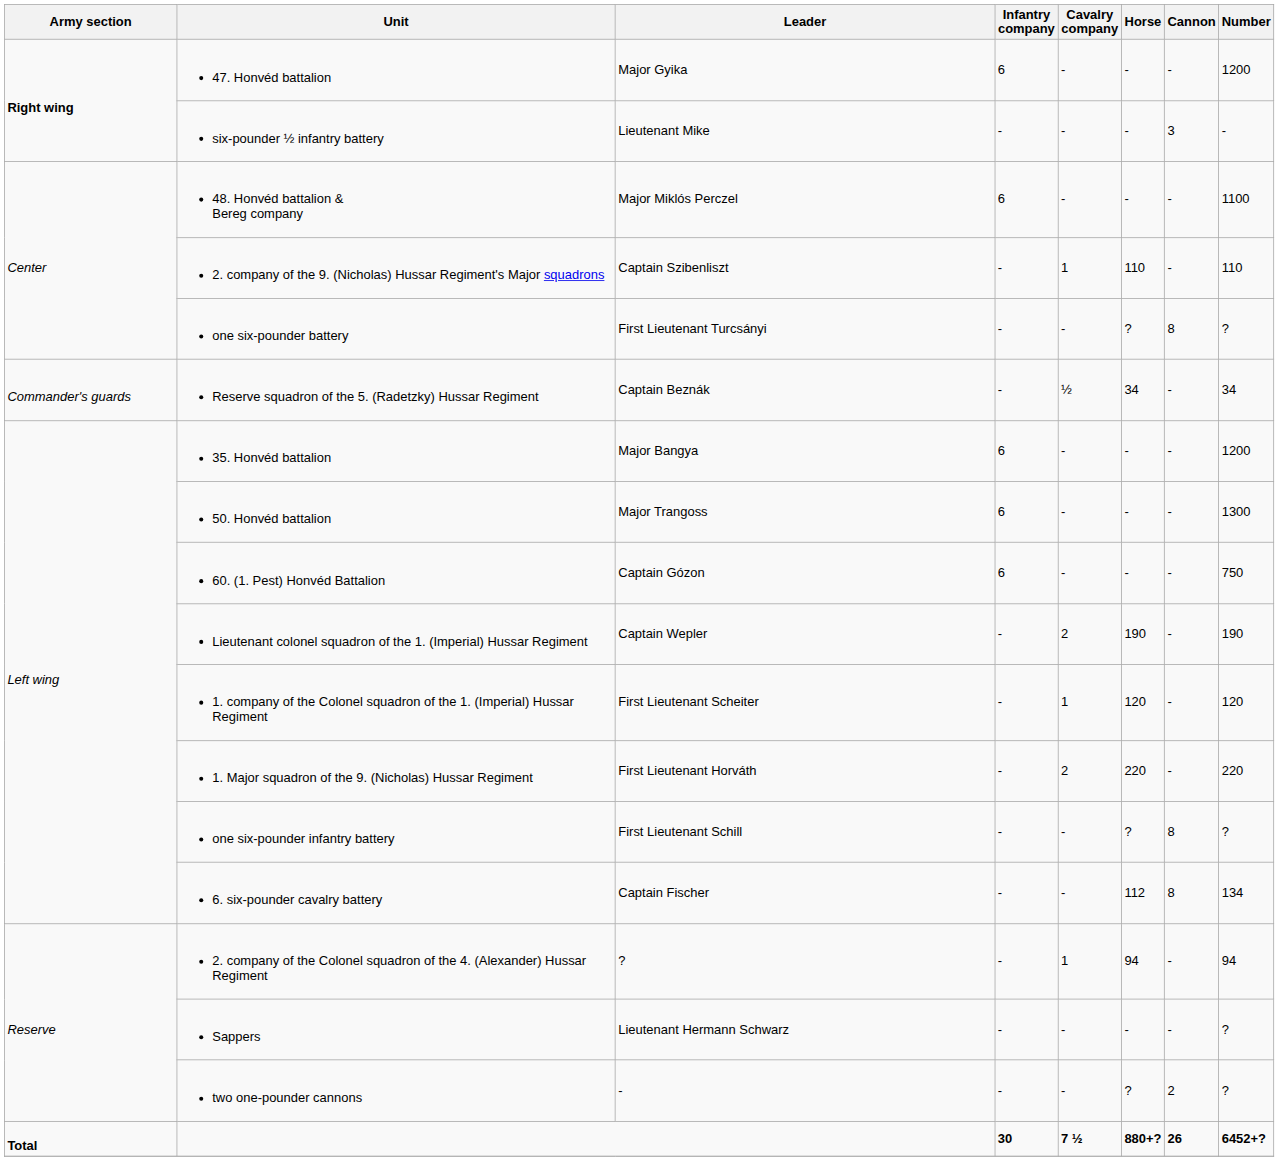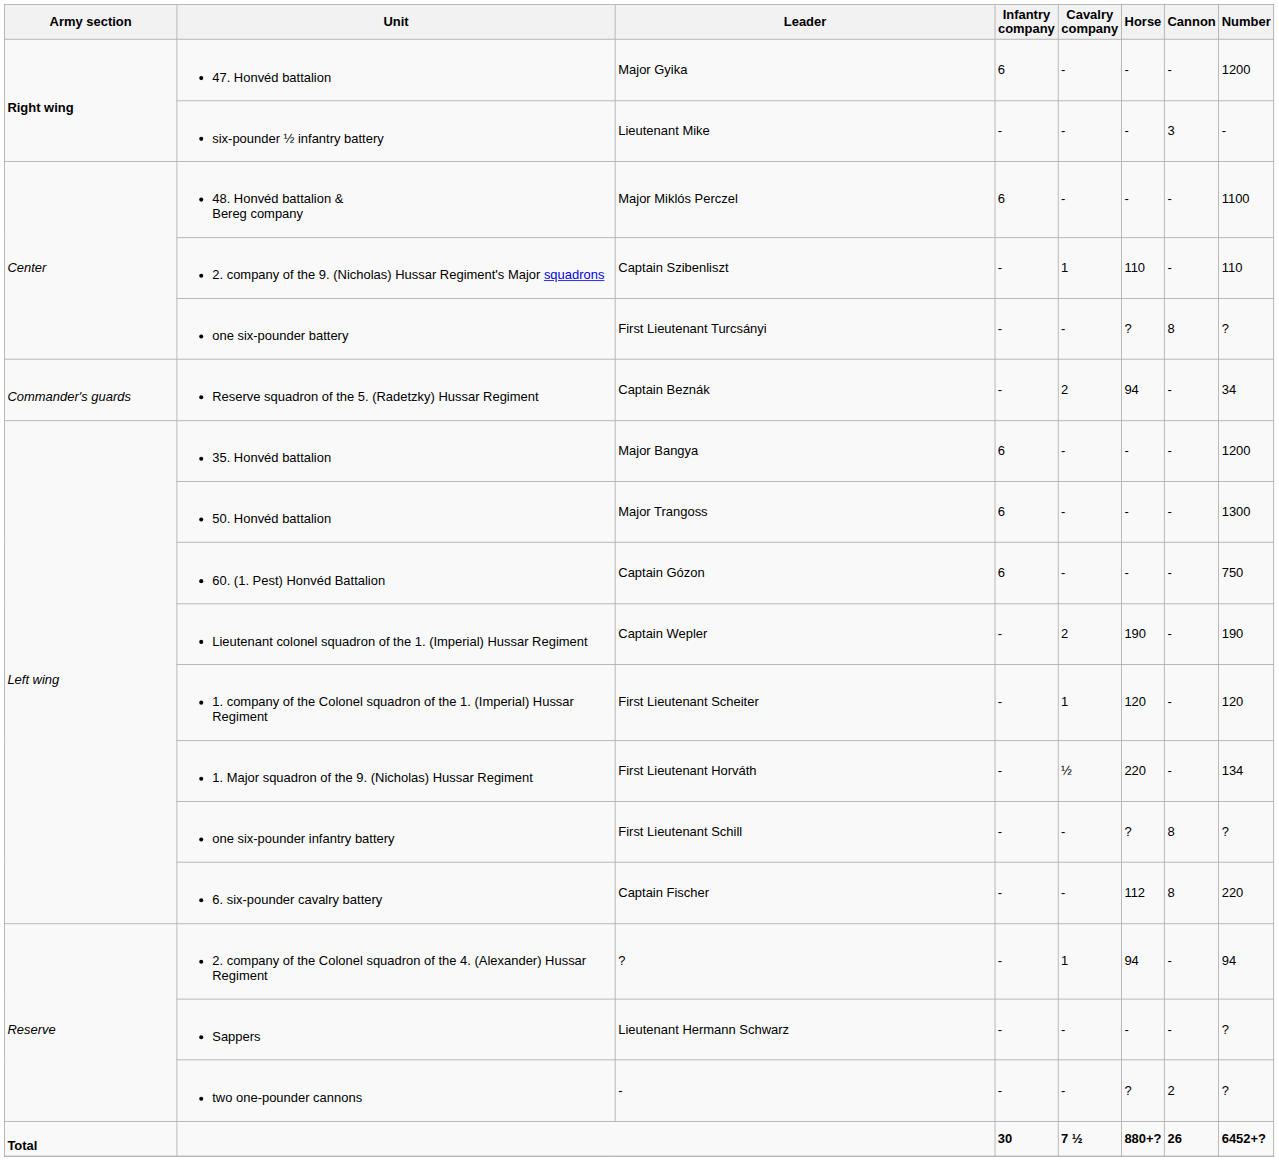Reserve squadron of the 5. (Radetzky) Hussar Regiment | Cavalry company: ½ -> 2
Reserve squadron of the 5. (Radetzky) Hussar Regiment | Horse: 34 -> 94
1. Major squadron of the 9. (Nicholas) Hussar Regiment | Cavalry company: 2 -> ½
1. Major squadron of the 9. (Nicholas) Hussar Regiment | Number: 220 -> 134
6. six-pounder cavalry battery | Number: 134 -> 220
